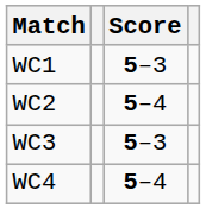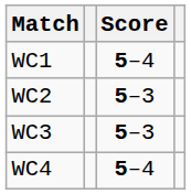WC1 | Score: 5–3 -> 5–4
WC2 | Score: 5–4 -> 5–3
